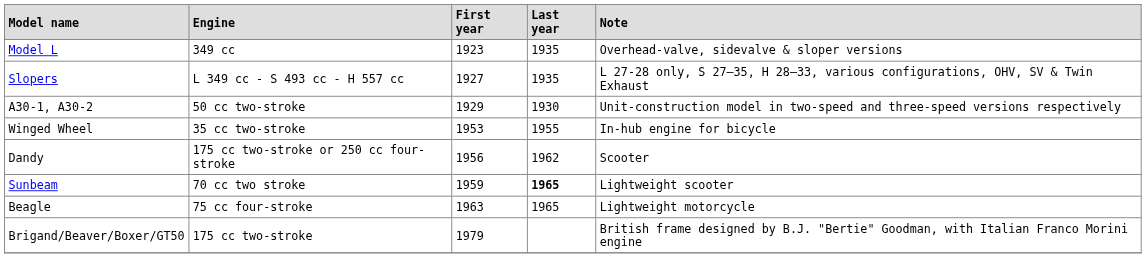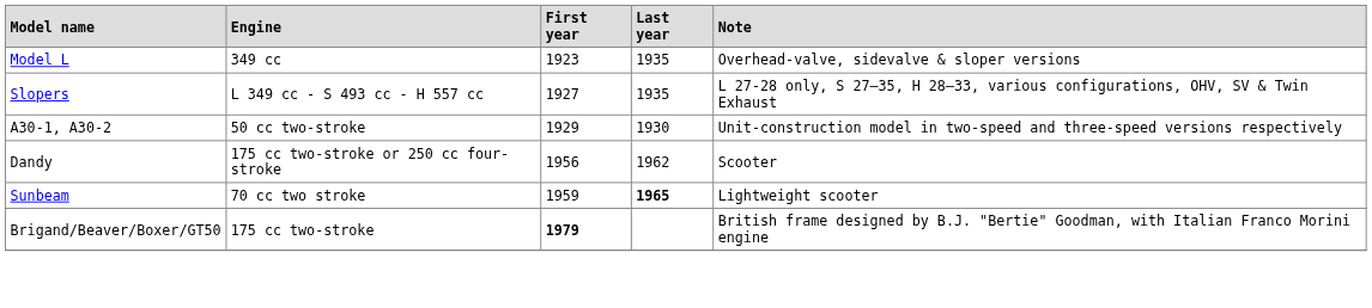- row: Winged Wheel | 35 cc two-stroke | 1953 | 1955 | In-hub engine for bicycle
- row: Beagle | 75 cc four-stroke | 1963 | 1965 | Lightweight motorcycle
Brigand/Beaver/Boxer/GT50 | First year: normal -> bold
